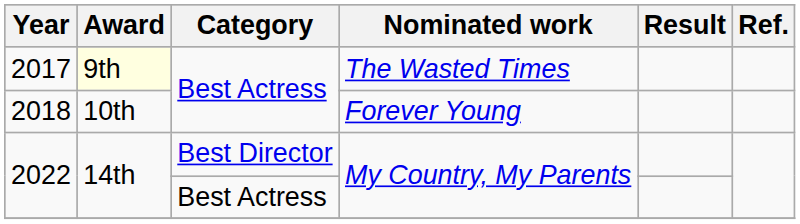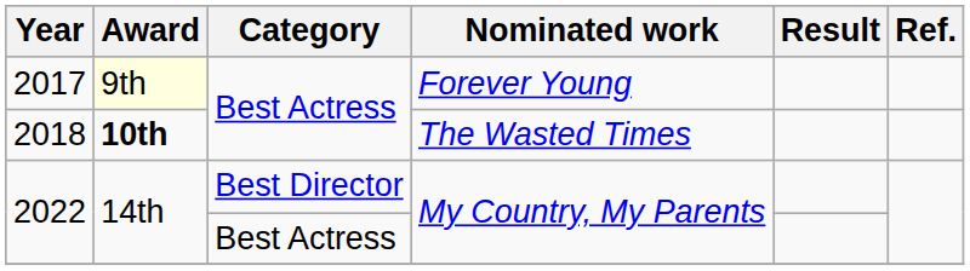2017 | Nominated work: The Wasted Times -> Forever Young
2018 | Award: normal -> bold
2018 | Nominated work: Forever Young -> The Wasted Times
